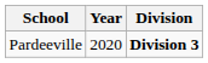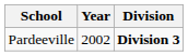Pardeeville | Year: 2020 -> 2002
